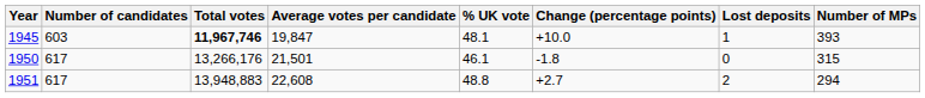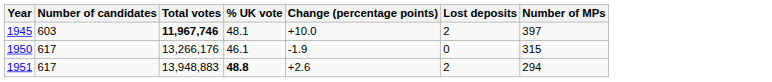- column: Average votes per candidate | 19,847 | 21,501 | 22,608
1945 | Lost deposits: 1 -> 2
1945 | Number of MPs: 393 -> 397
1950 | Change (percentage points): -1.8 -> -1.9
1951 | % UK vote: normal -> bold
1951 | Change (percentage points): +2.7 -> +2.6
